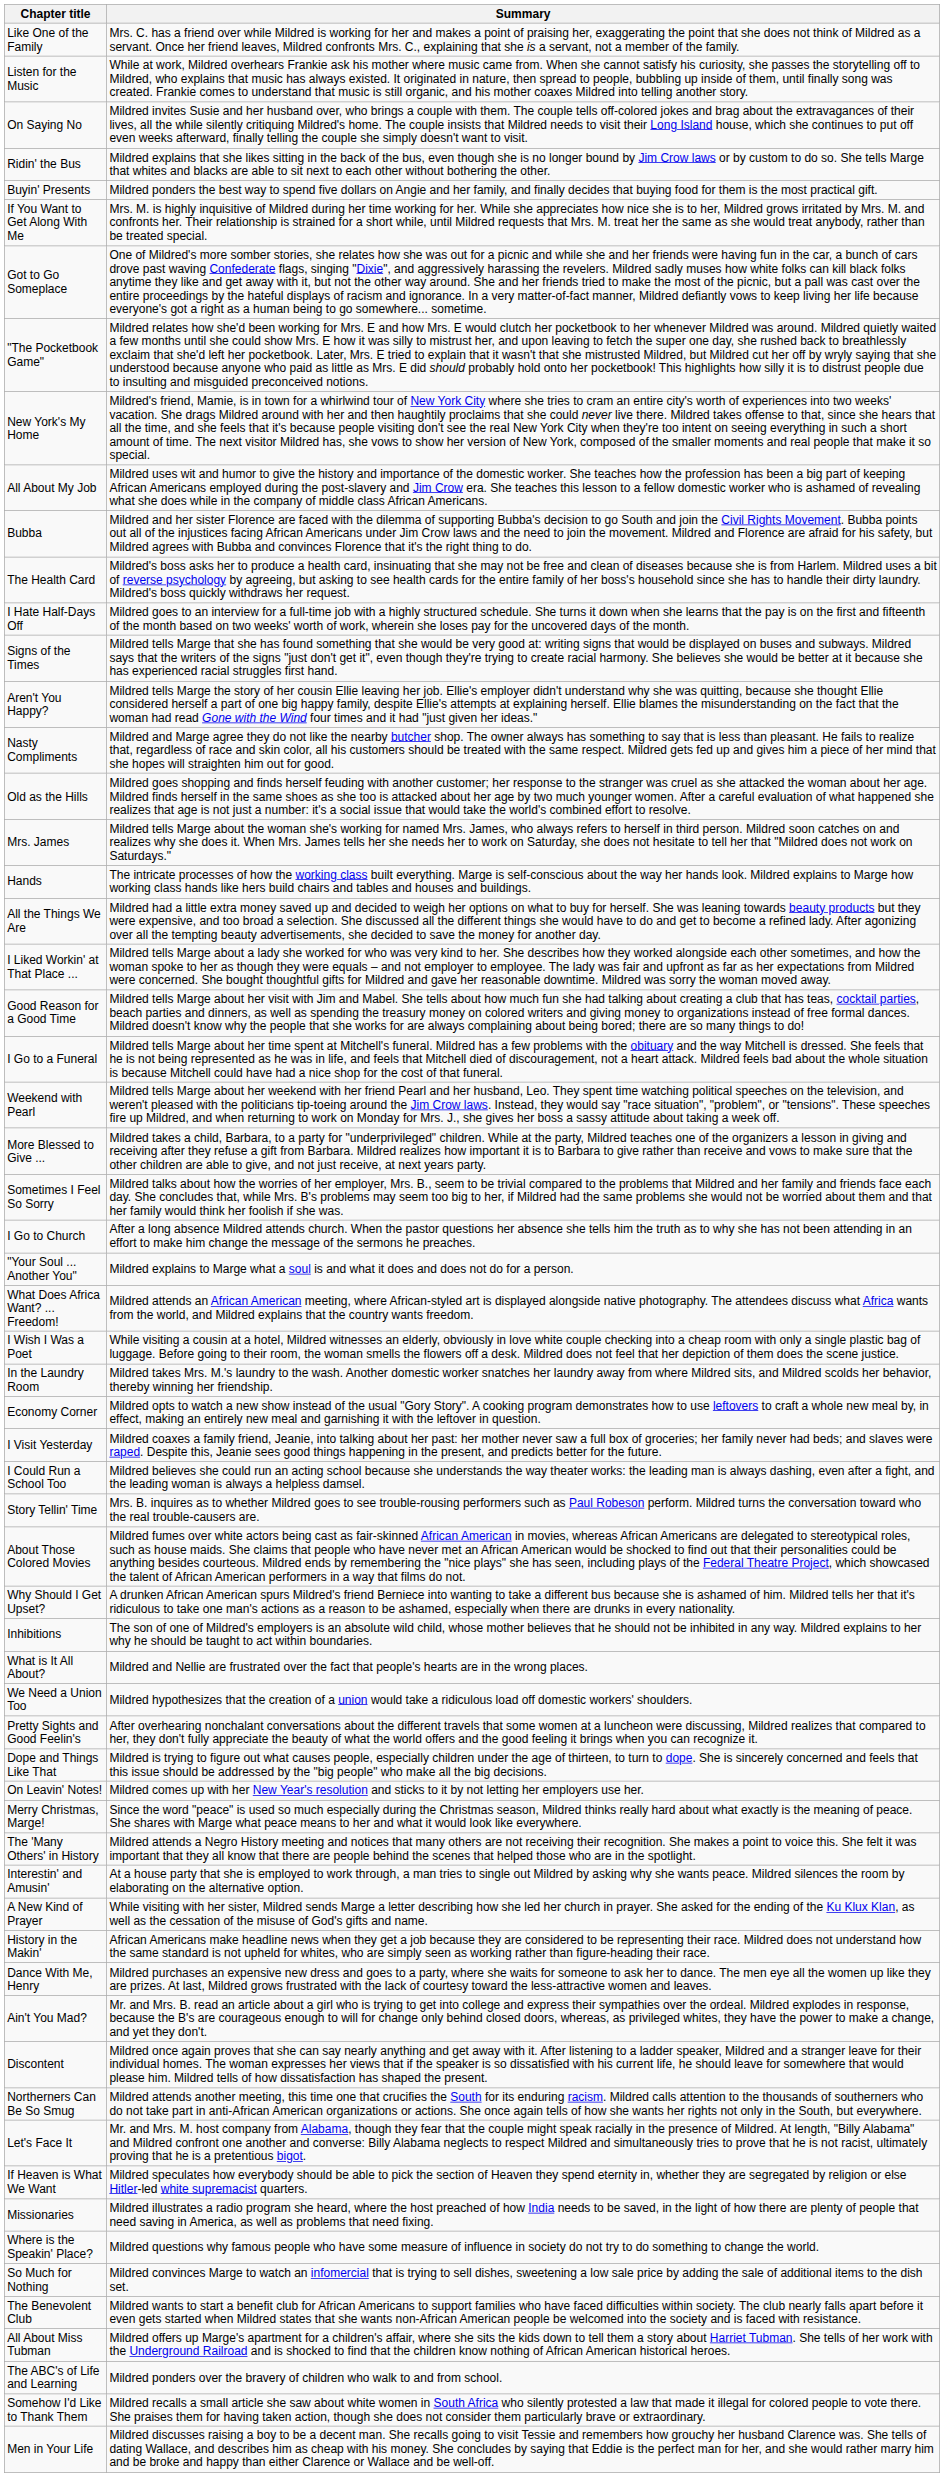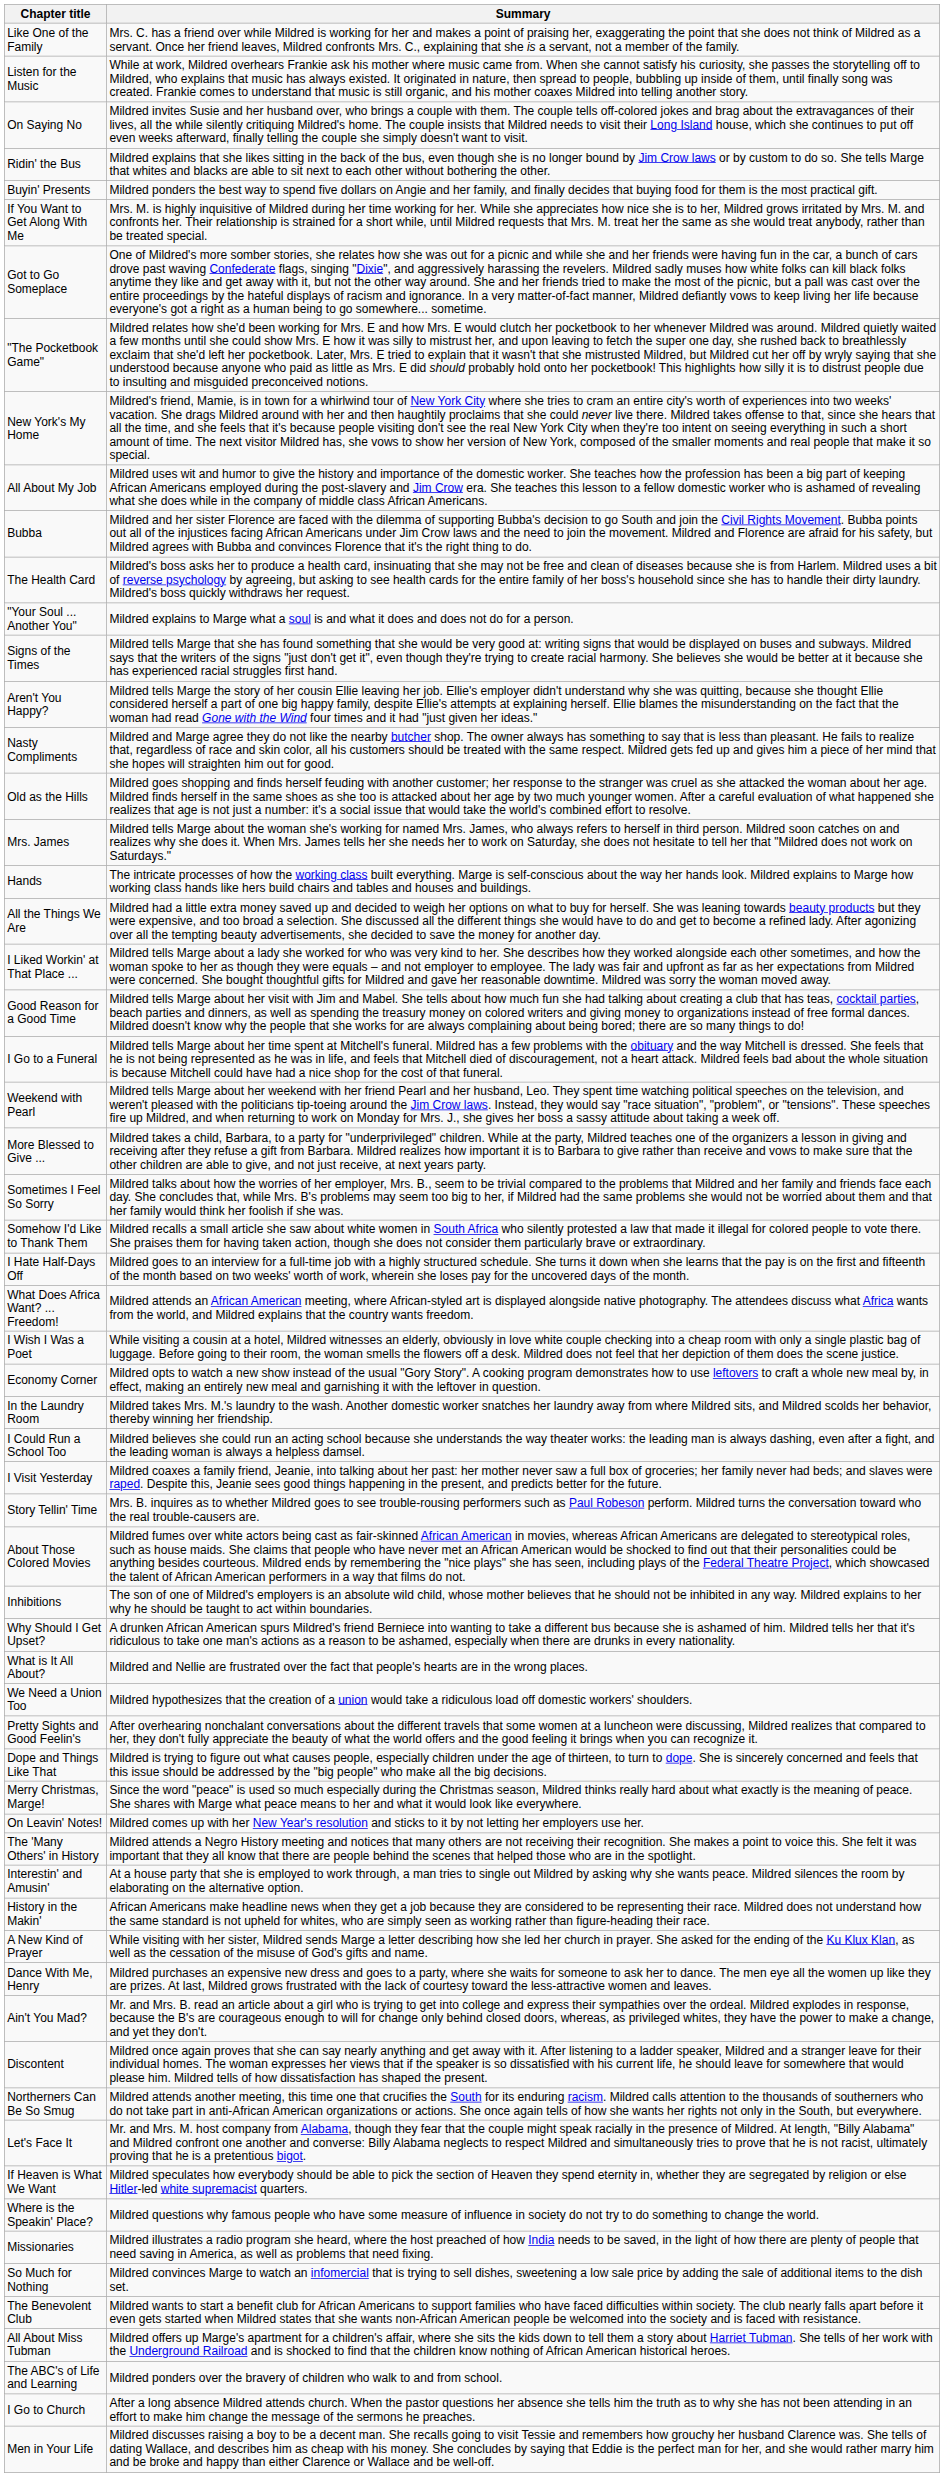rows swapped: "Your Soul ... Another You" <-> I Hate Half-Days Off
rows swapped: I Go to Church <-> Somehow I'd Like to Thank Them
rows swapped: Economy Corner <-> In the Laundry Room
rows swapped: I Could Run a School Too <-> I Visit Yesterday
rows swapped: Why Should I Get Upset? <-> Inhibitions
rows swapped: Merry Christmas, Marge! <-> On Leavin' Notes!
rows swapped: A New Kind of Prayer <-> History in the Makin'
rows swapped: Where is the Speakin' Place? <-> Missionaries
